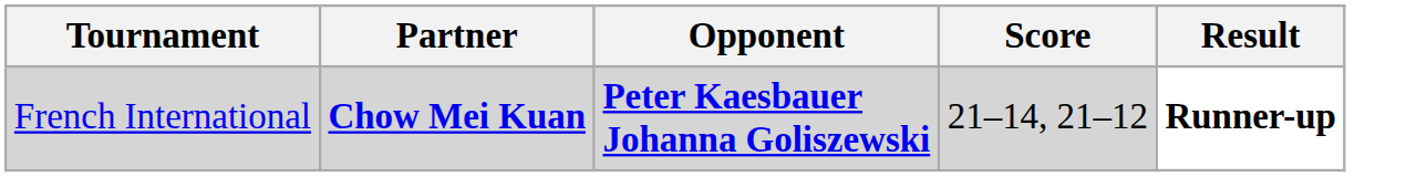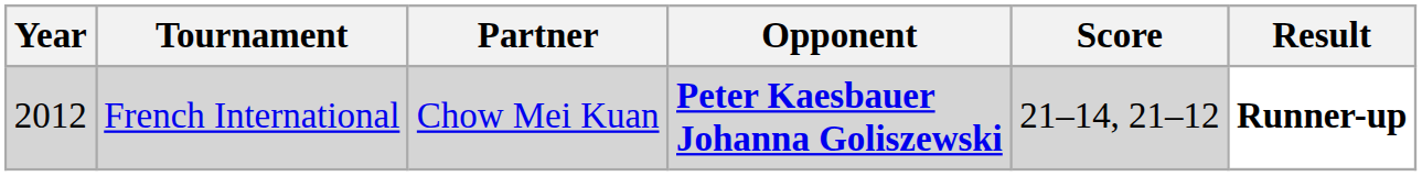+ column: Year | 2012
French International | Partner: bold -> normal
